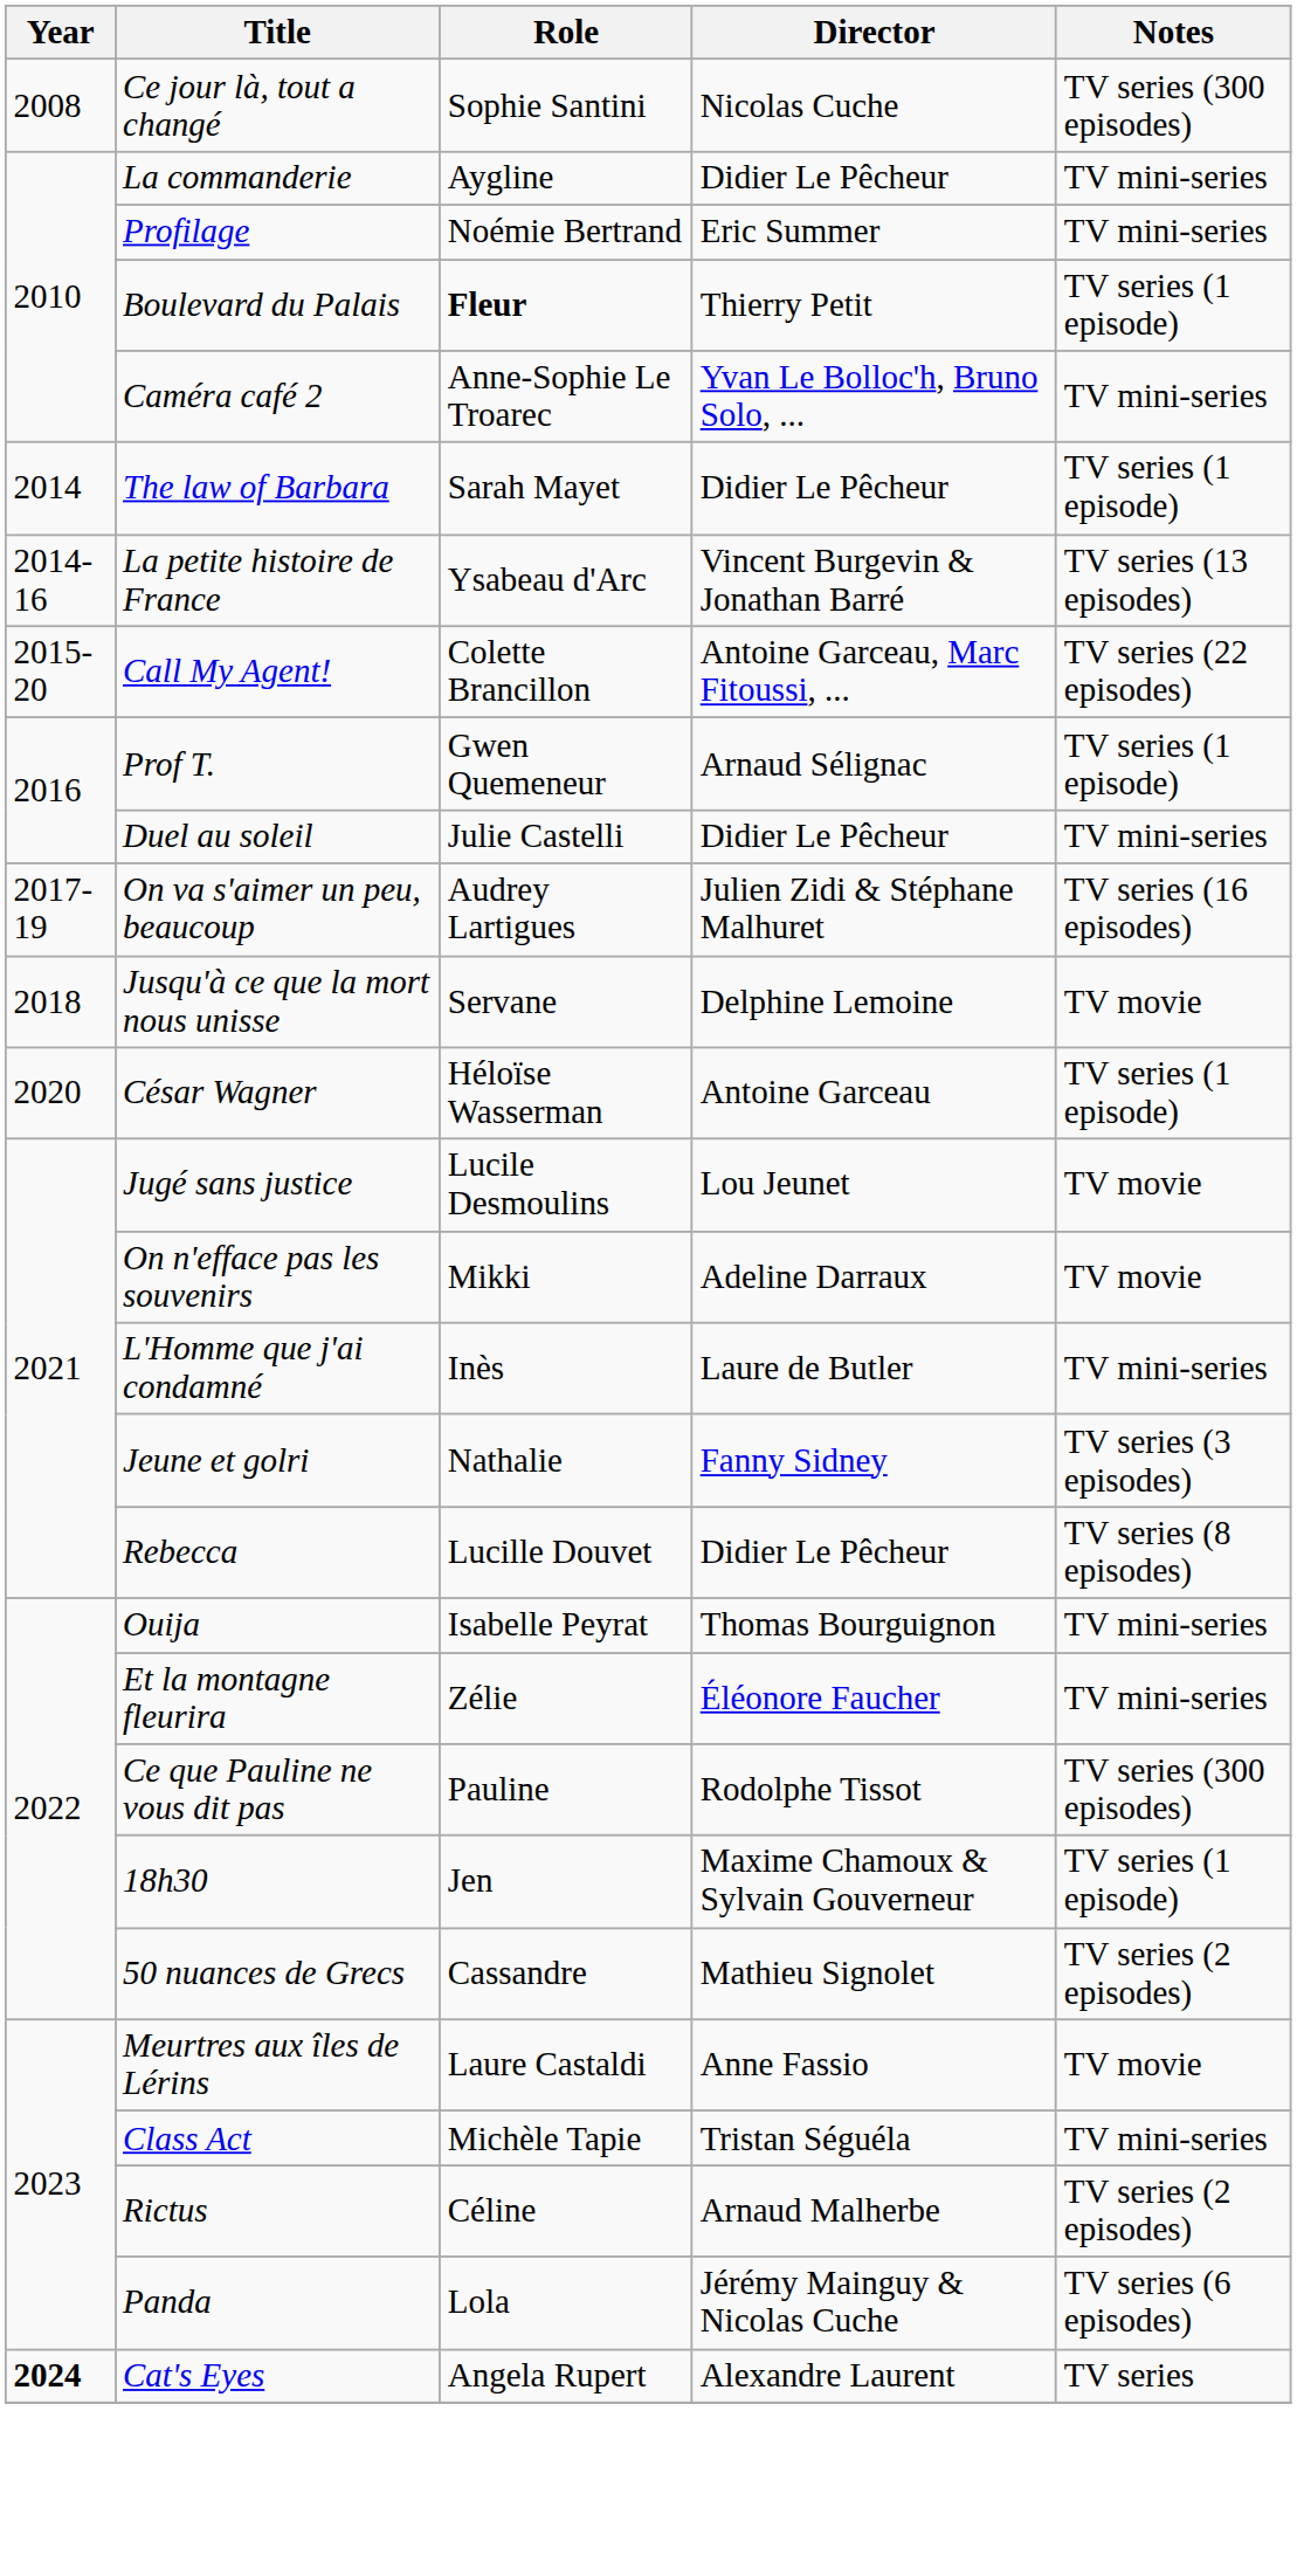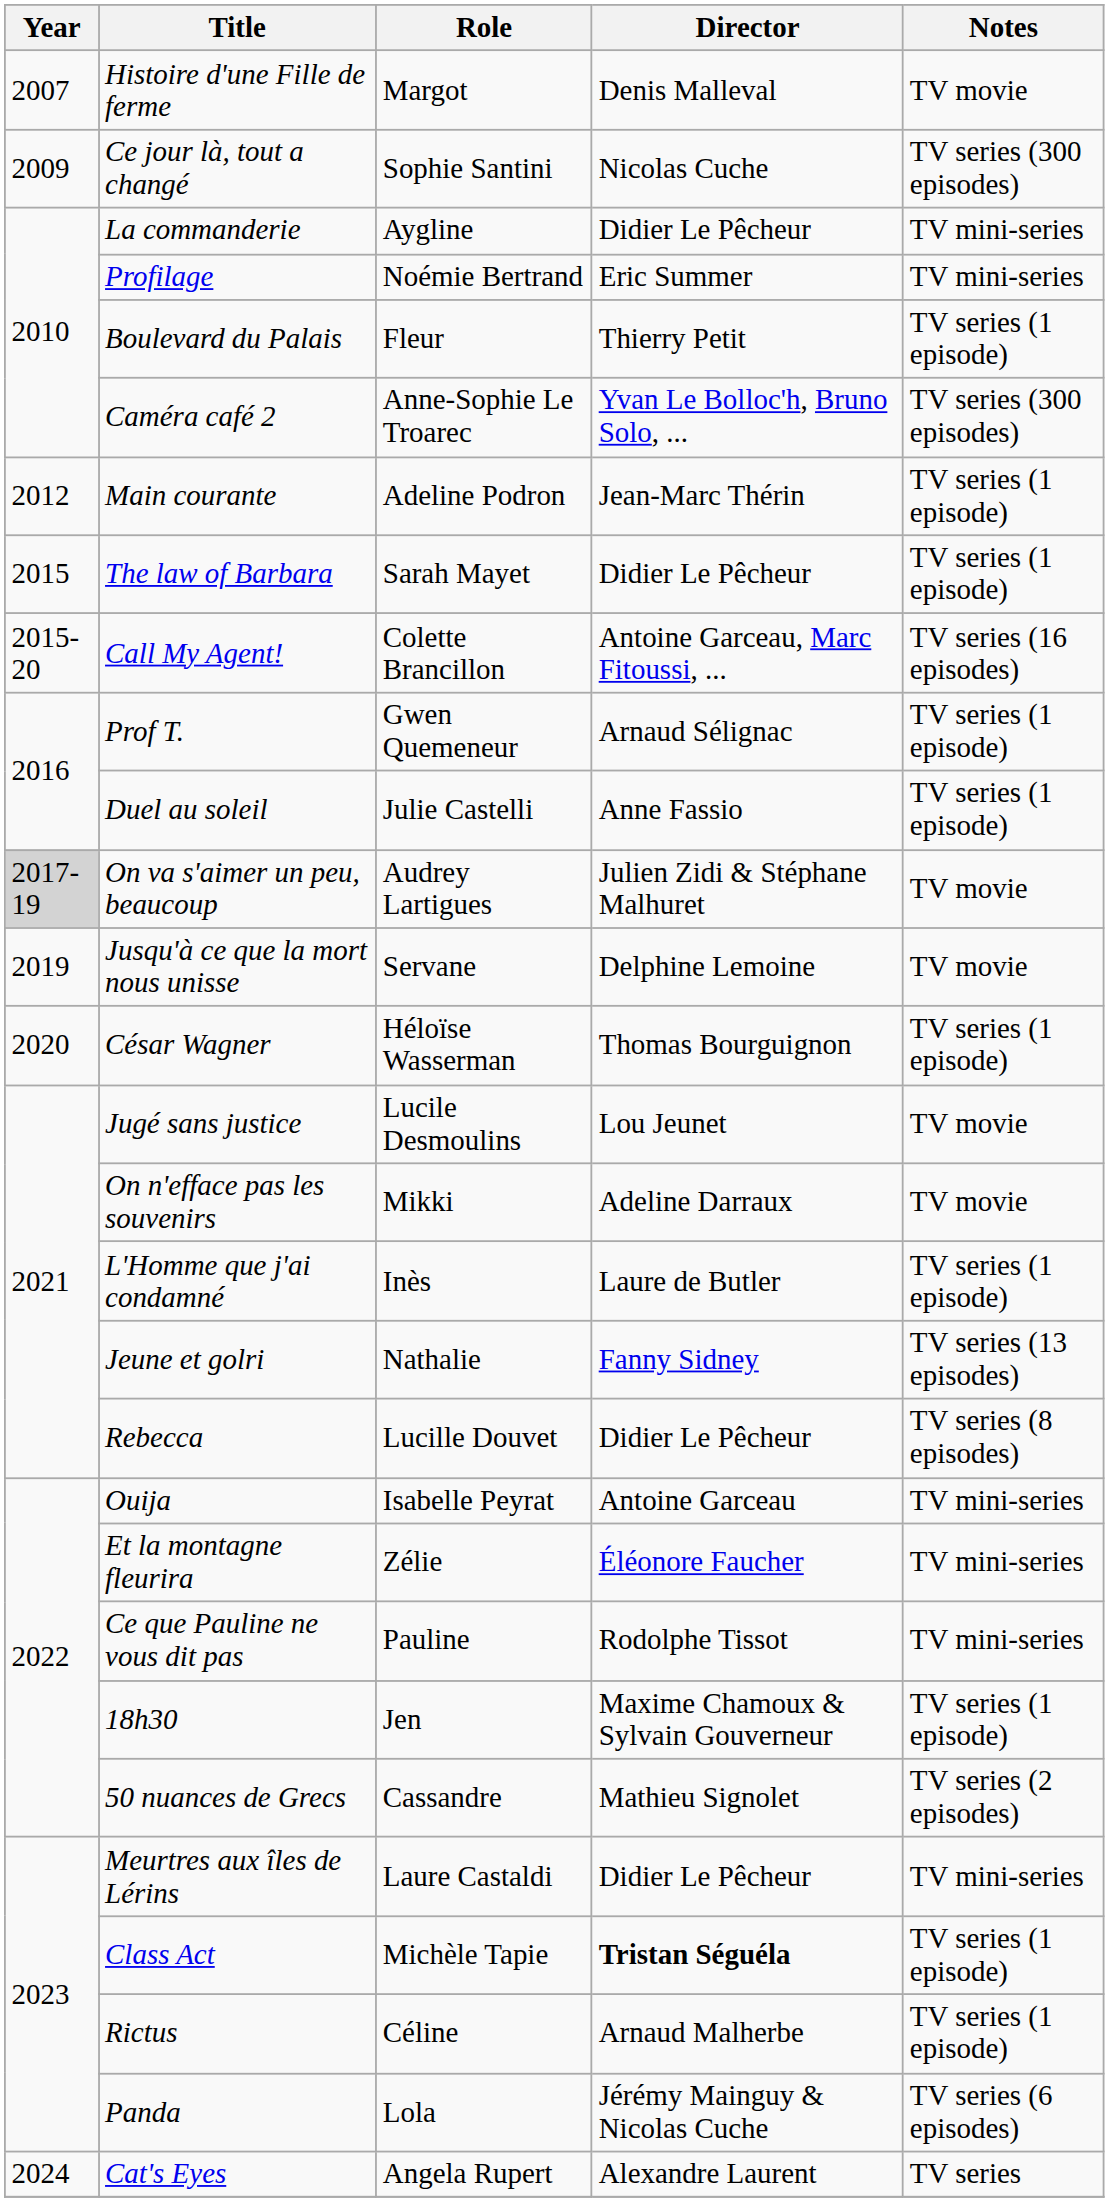+ row: 2007 | Histoire d'une Fille de ferme | Margot | Denis Malleval | TV movie
Ce jour là, tout a changé | Year: 2008 -> 2009
Boulevard du Palais | Role: bold -> normal
Caméra café 2 | Notes: TV mini-series -> TV series (300 episodes)
+ row: 2012 | Main courante | Adeline Podron | Jean-Marc Thérin | TV series (1 episode)
The law of Barbara | Year: 2014 -> 2015
- row: 2014-16 | La petite histoire de France | Ysabeau d'Arc | Vincent Burgevin & Jonathan Barré | TV series (13 episodes)
Call My Agent! | Notes: TV series (22 episodes) -> TV series (16 episodes)
Duel au soleil | Director: Didier Le Pêcheur -> Anne Fassio
Duel au soleil | Notes: TV mini-series -> TV series (1 episode)
On va s'aimer un peu, beaucoup | Year: no background -> lightgrey background
On va s'aimer un peu, beaucoup | Notes: TV series (16 episodes) -> TV movie
Jusqu'à ce que la mort nous unisse | Year: 2018 -> 2019
César Wagner | Director: Antoine Garceau -> Thomas Bourguignon
L'Homme que j'ai condamné | Notes: TV mini-series -> TV series (1 episode)
Jeune et golri | Notes: TV series (3 episodes) -> TV series (13 episodes)
Ouija | Director: Thomas Bourguignon -> Antoine Garceau
Ce que Pauline ne vous dit pas | Notes: TV series (300 episodes) -> TV mini-series
Meurtres aux îles de Lérins | Director: Anne Fassio -> Didier Le Pêcheur
Meurtres aux îles de Lérins | Notes: TV movie -> TV mini-series
Class Act | Director: normal -> bold
Class Act | Notes: TV mini-series -> TV series (1 episode)
Rictus | Notes: TV series (2 episodes) -> TV series (1 episode)
Cat's Eyes | Year: bold -> normal
